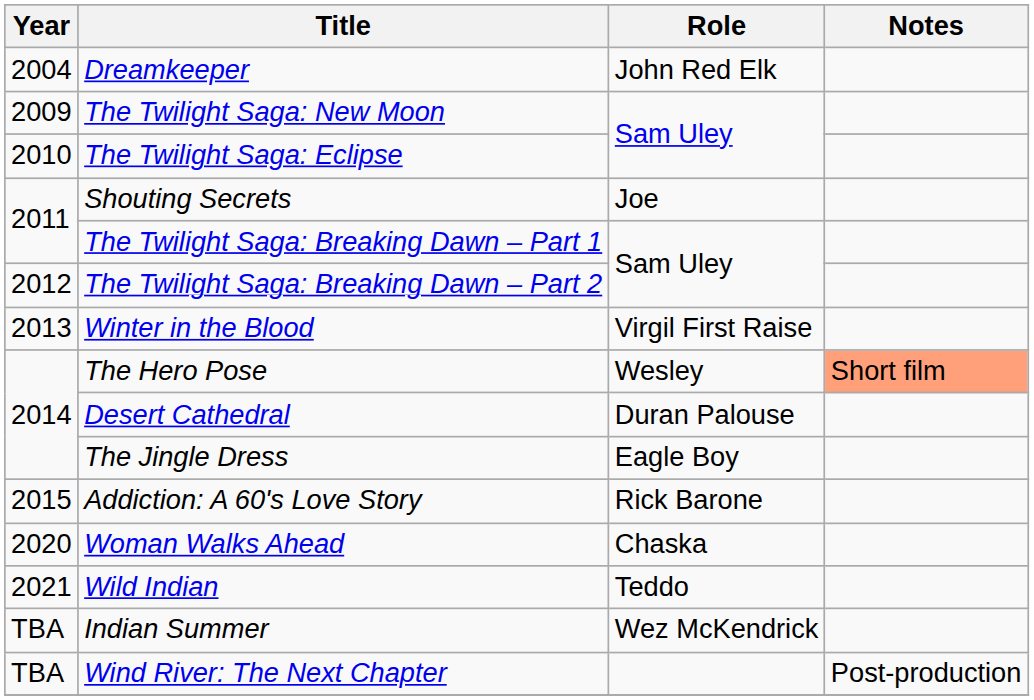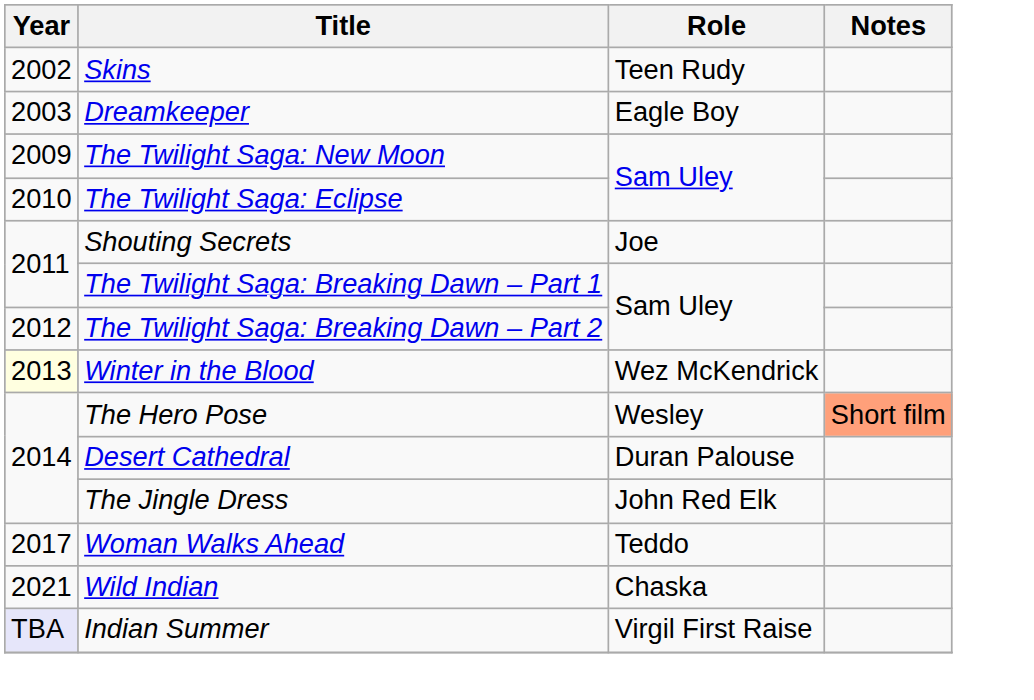+ row: 2002 | Skins | Teen Rudy
Dreamkeeper | Year: 2004 -> 2003
Dreamkeeper | Role: John Red Elk -> Eagle Boy
Winter in the Blood | Year: no background -> lightyellow background
Winter in the Blood | Role: Virgil First Raise -> Wez McKendrick
The Jingle Dress | Role: Eagle Boy -> John Red Elk
- row: 2015 | Addiction: A 60's Love Story | Rick Barone
Woman Walks Ahead | Year: 2020 -> 2017
Woman Walks Ahead | Role: Chaska -> Teddo
Wild Indian | Role: Teddo -> Chaska
Indian Summer | Year: no background -> lavender background
Indian Summer | Role: Wez McKendrick -> Virgil First Raise
- row: TBA | Wind River: The Next Chapter | Post-production
